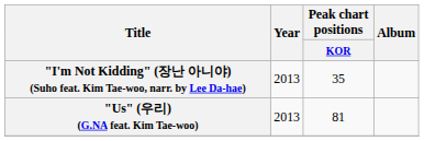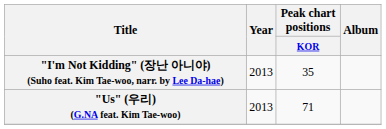"Us" (우리) (G.NA feat. Kim Tae-woo) | Peak chart positions / KOR: 81 -> 71
